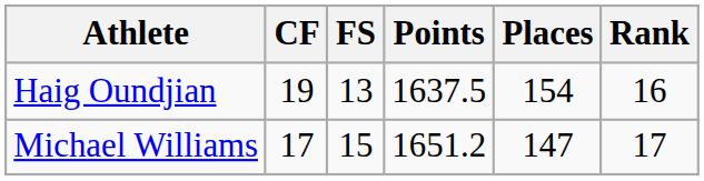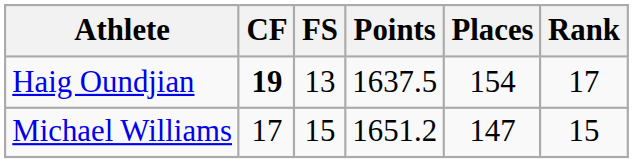Haig Oundjian | CF: normal -> bold
Haig Oundjian | Rank: 16 -> 17
Michael Williams | Rank: 17 -> 15
